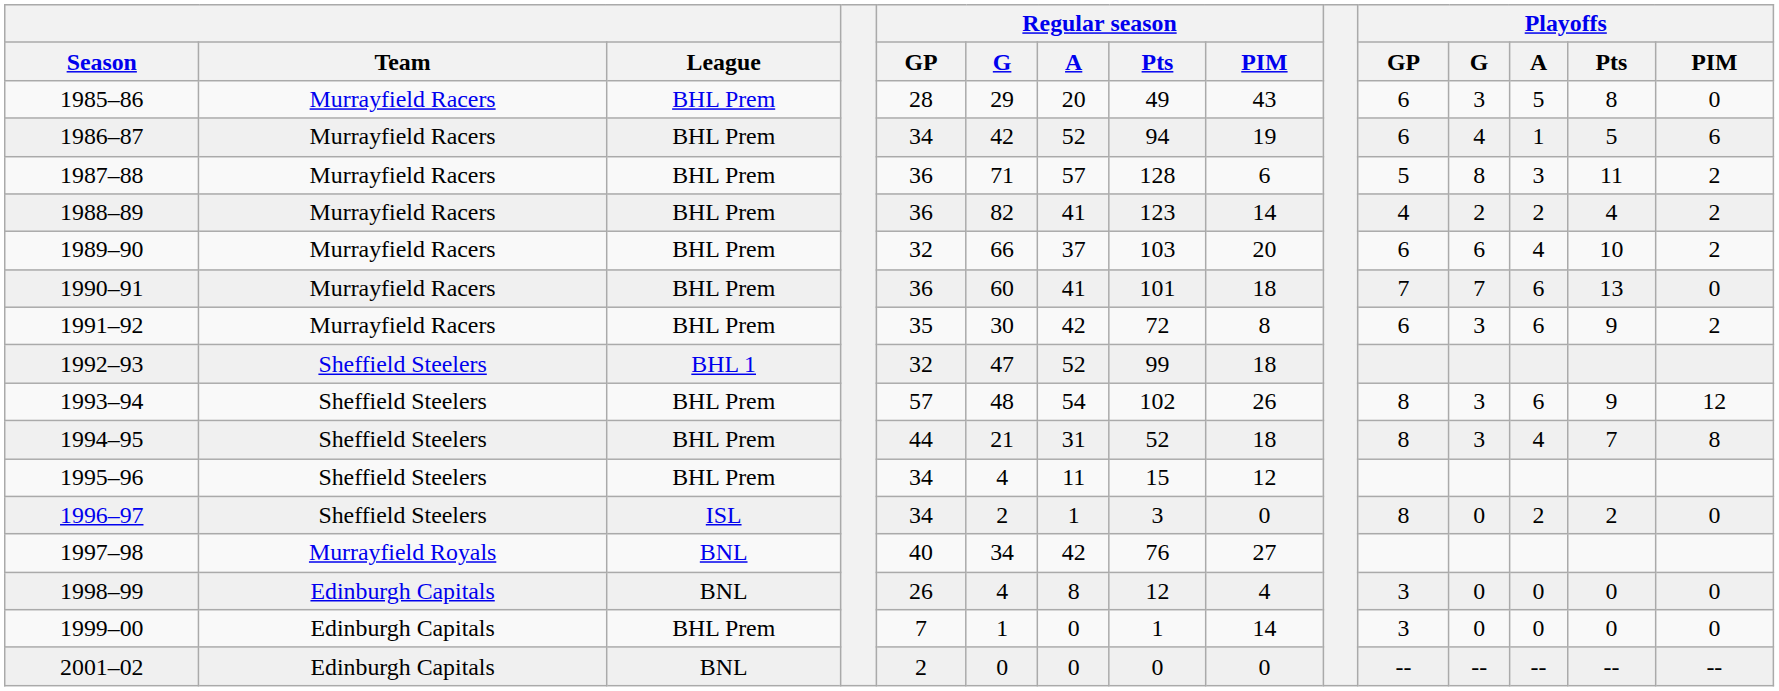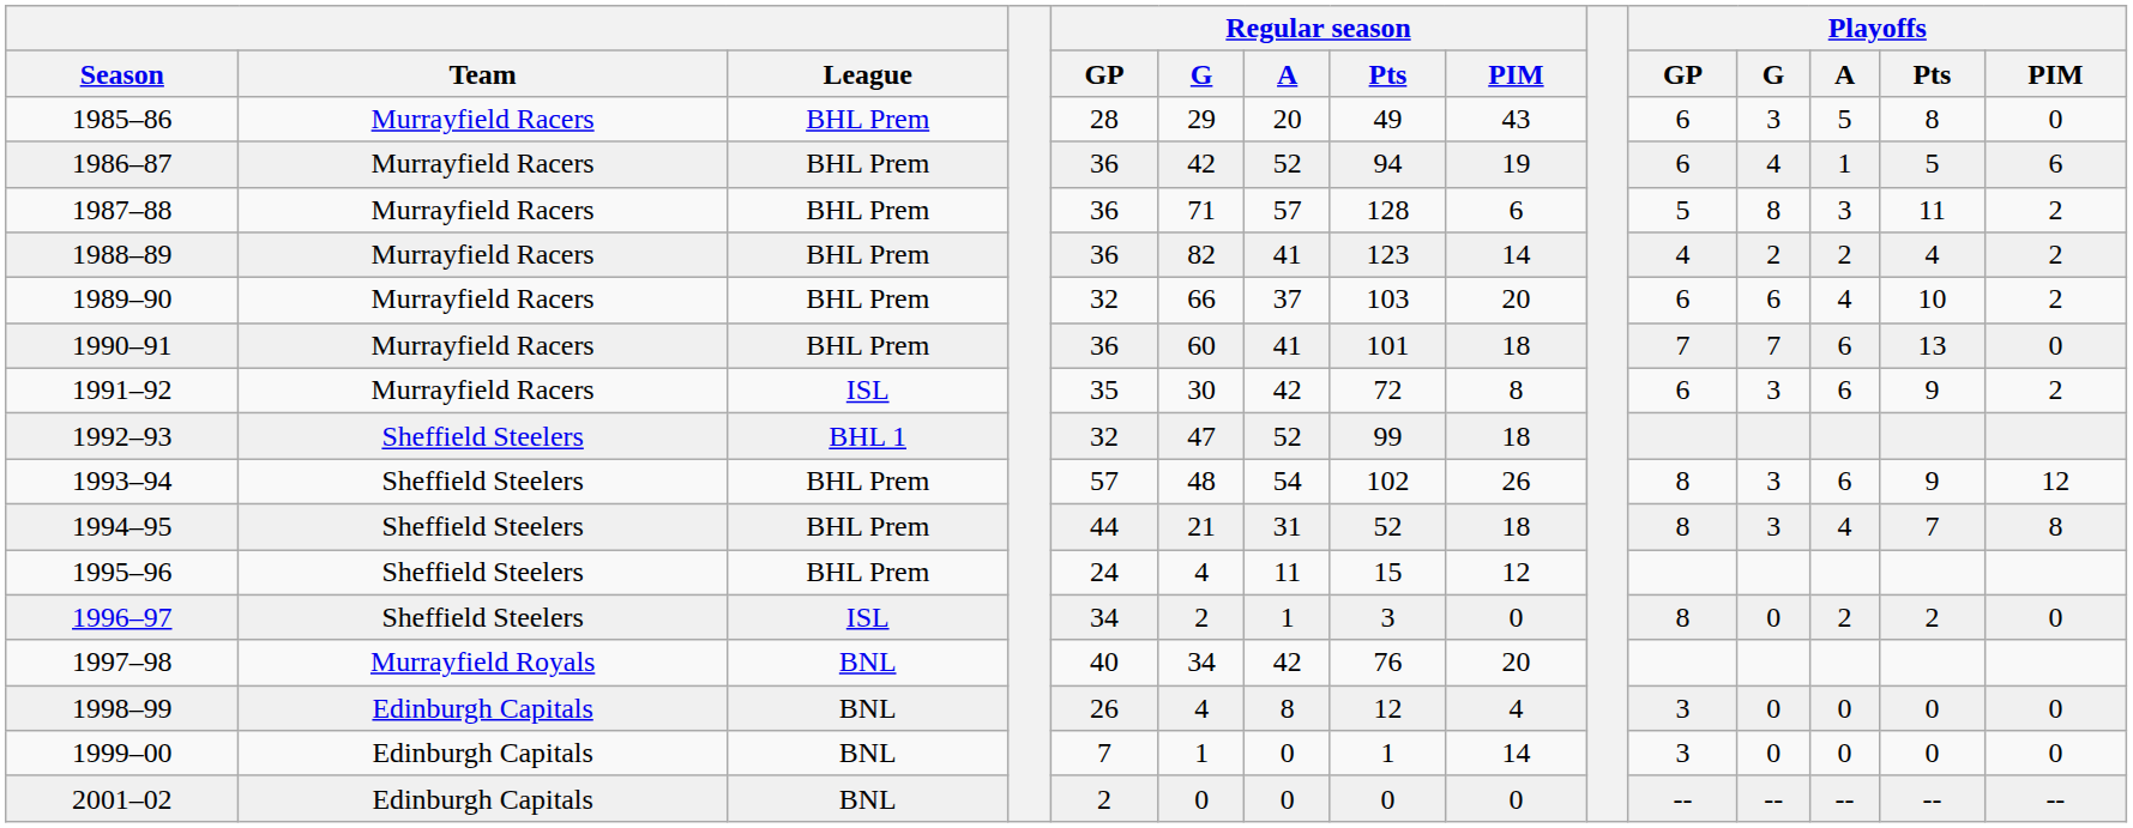1986–87 | Regular season / GP: 34 -> 36
1991–92 | League: BHL Prem -> ISL
1995–96 | Regular season / GP: 34 -> 24
1997–98 | Regular season / PIM: 27 -> 20
1999–00 | League: BHL Prem -> BNL
